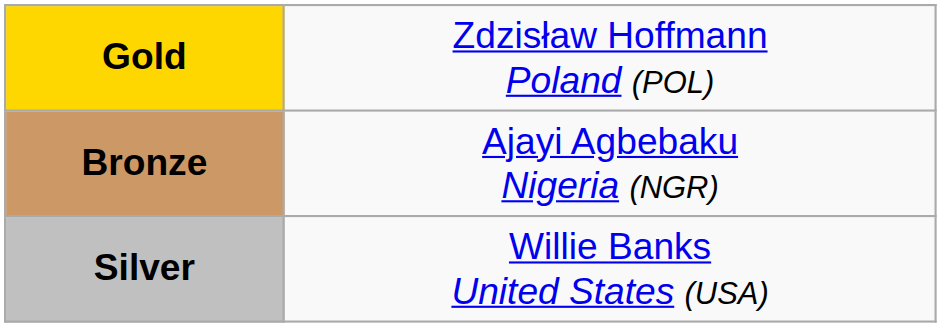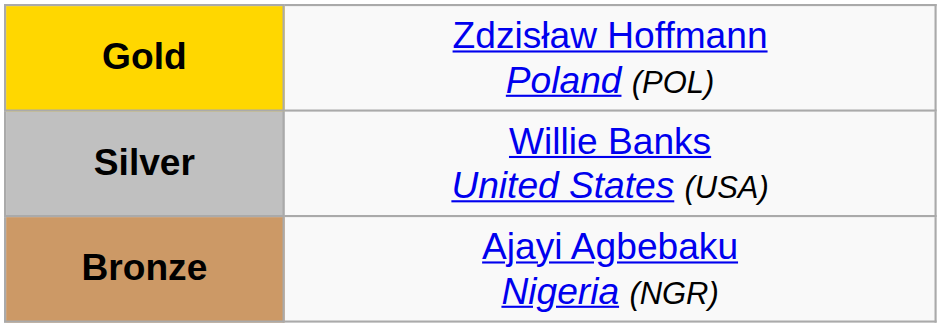rows swapped: Silver <-> Bronze
